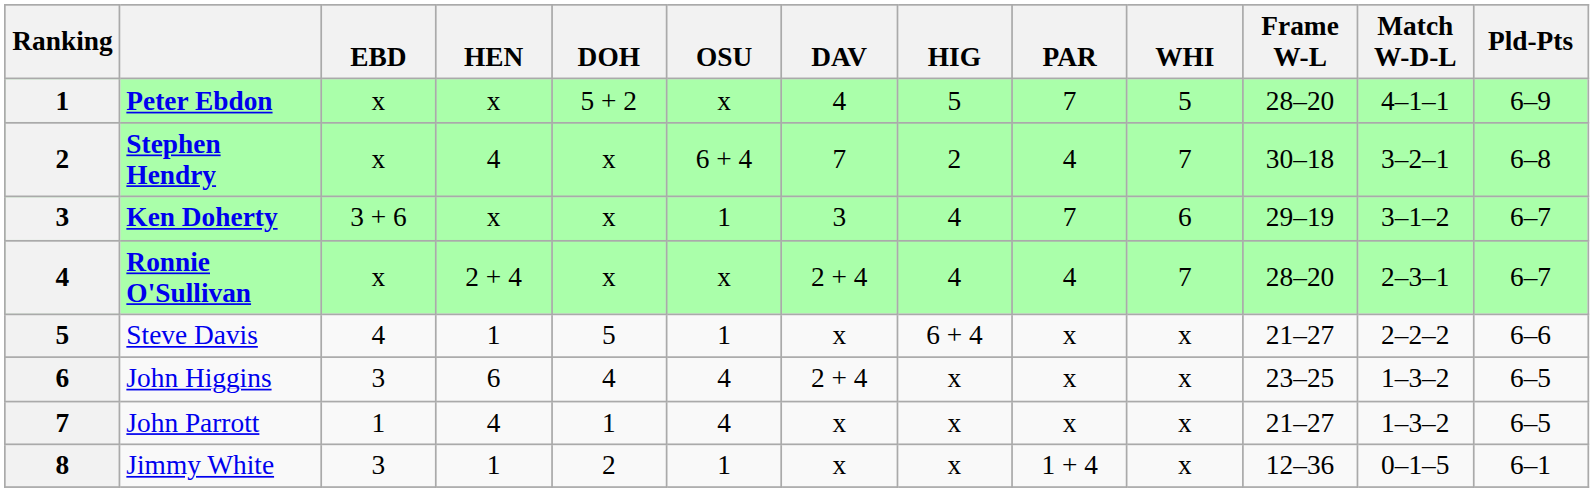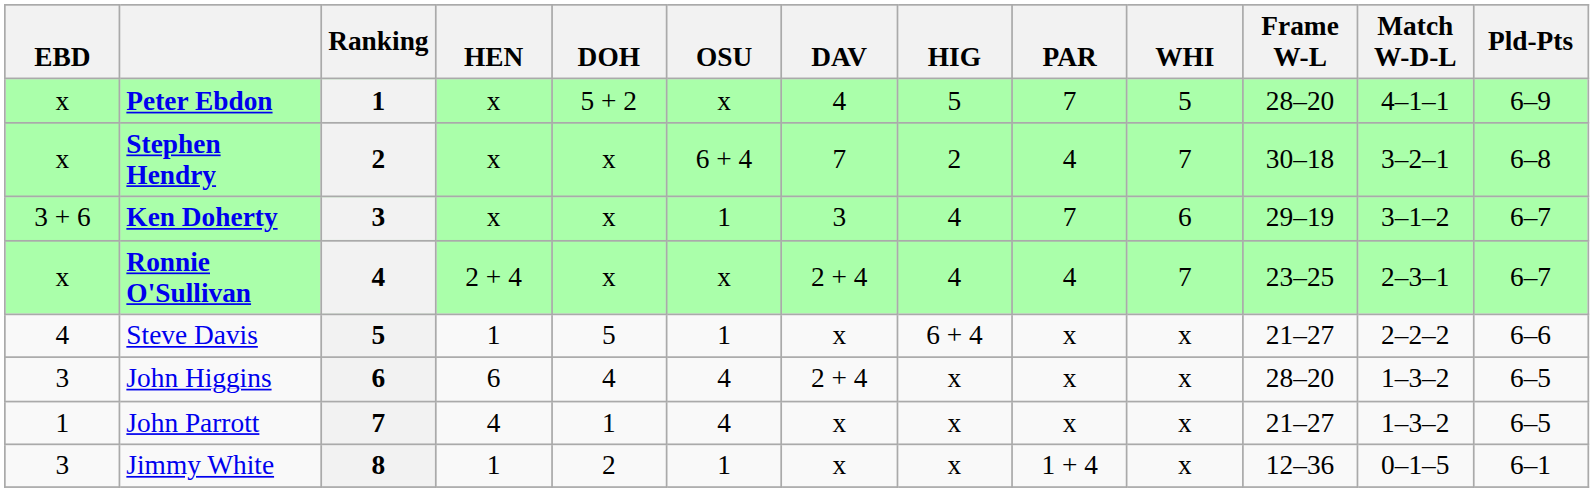columns swapped: Ranking <-> EBD
Stephen Hendry | HEN: 4 -> x
Ronnie O'Sullivan | Frame W-L: 28–20 -> 23–25
John Higgins | Frame W-L: 23–25 -> 28–20
